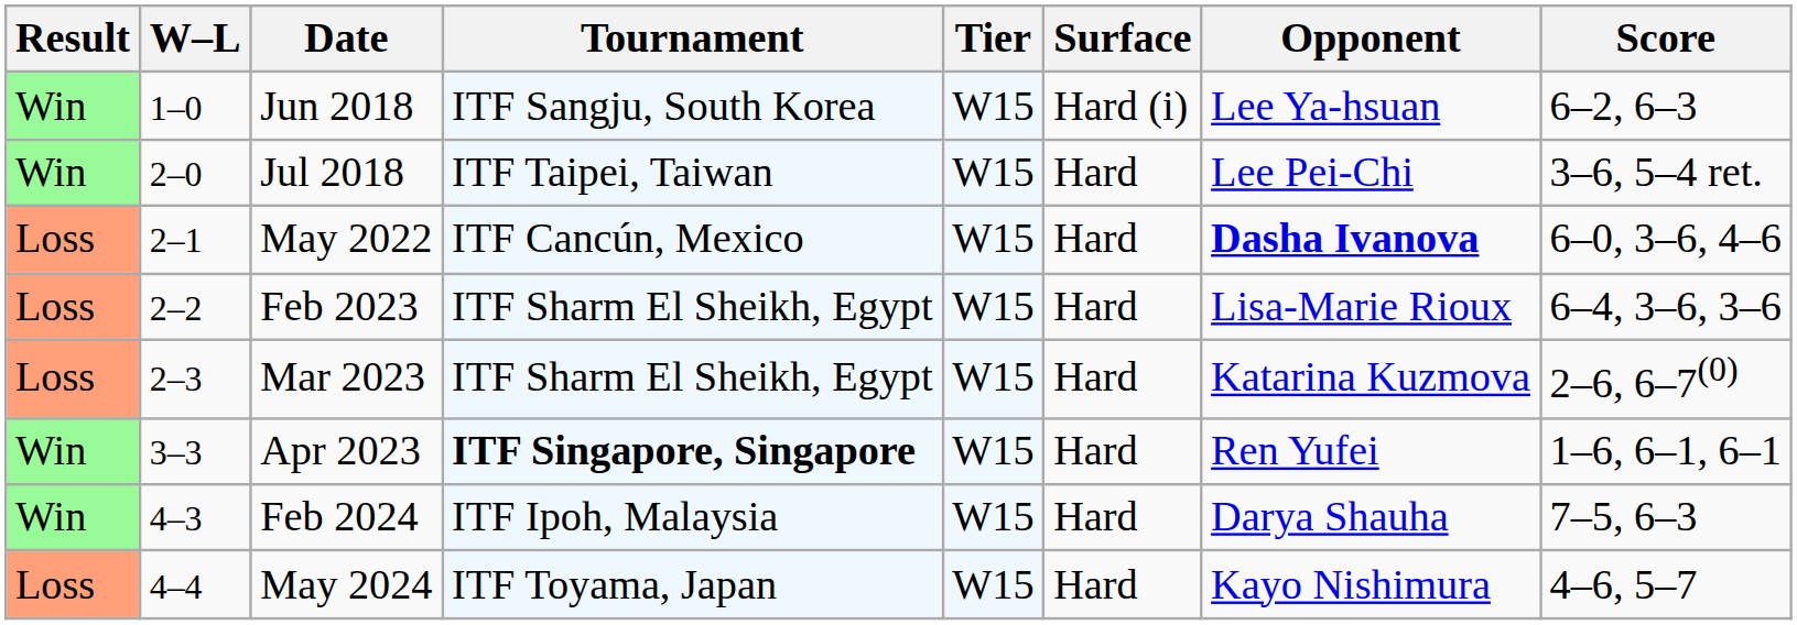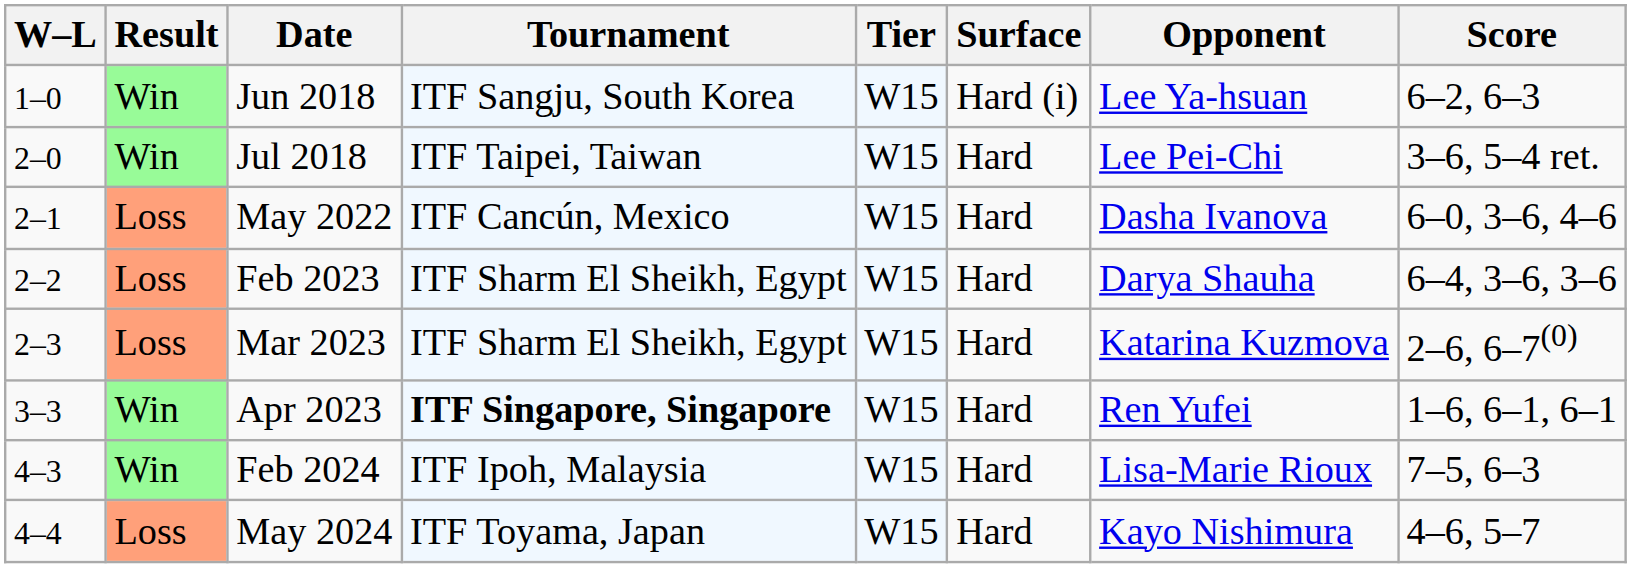columns swapped: Result <-> W–L
May 2022 | Opponent: bold -> normal
Feb 2023 | Opponent: Lisa-Marie Rioux -> Darya Shauha
Feb 2024 | Opponent: Darya Shauha -> Lisa-Marie Rioux
